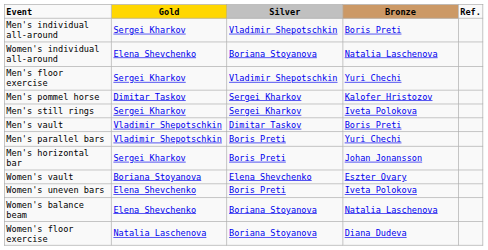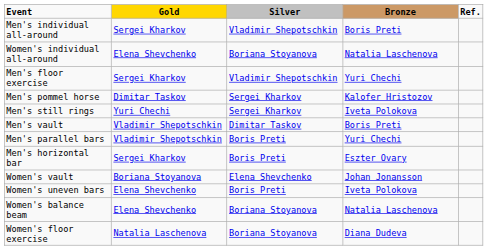Men's still rings | Gold: Sergei Kharkov -> Yuri Chechi
Men's horizontal bar | Bronze: Johan Jonansson -> Eszter Ovary
Women's vault | Bronze: Eszter Ovary -> Johan Jonansson
